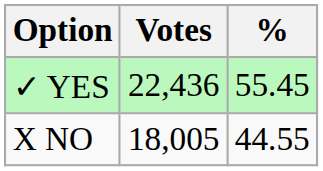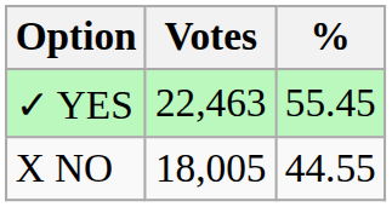✓ YES | Votes: 22,436 -> 22,463
